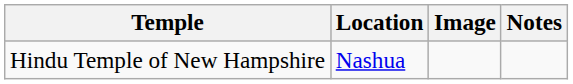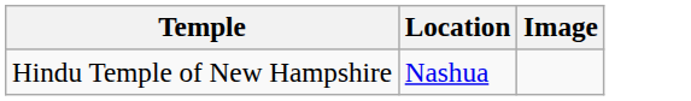- column: Notes
